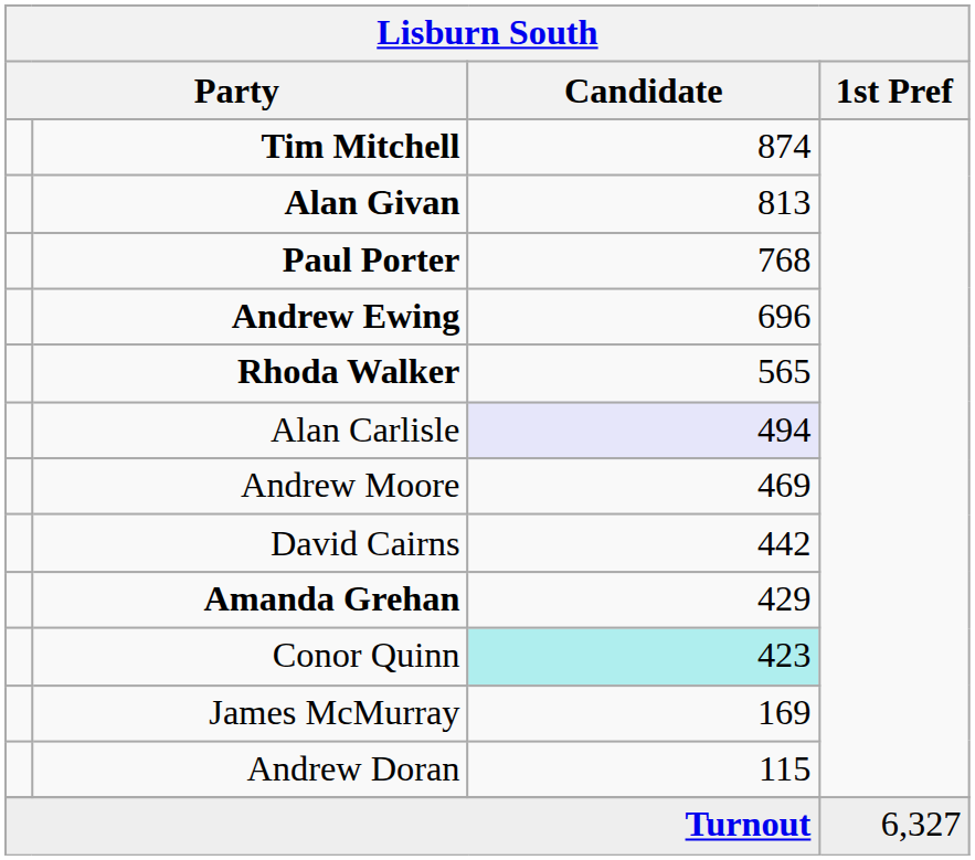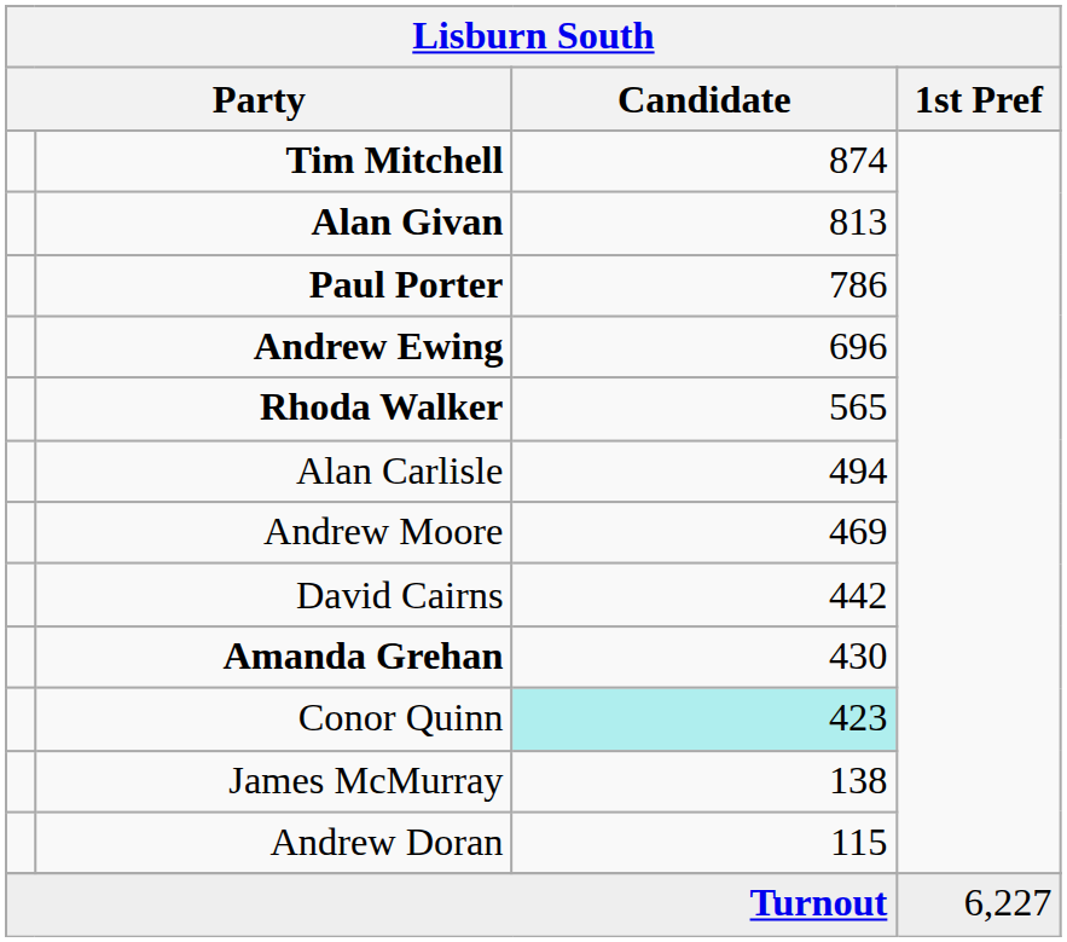Paul Porter | Candidate: 768 -> 786
Alan Carlisle | Candidate: lavender background -> no background
Amanda Grehan | Candidate: 429 -> 430
James McMurray | Candidate: 169 -> 138
Turnout | 1st Pref: 6,327 -> 6,227
